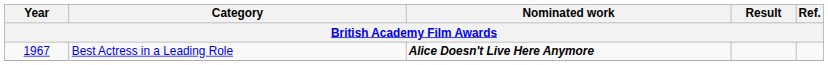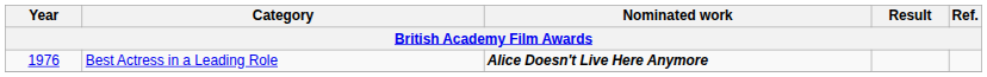Best Actress in a Leading Role | Year: 1967 -> 1976
